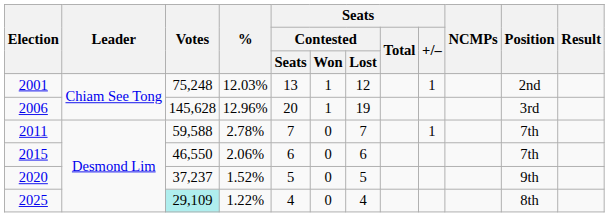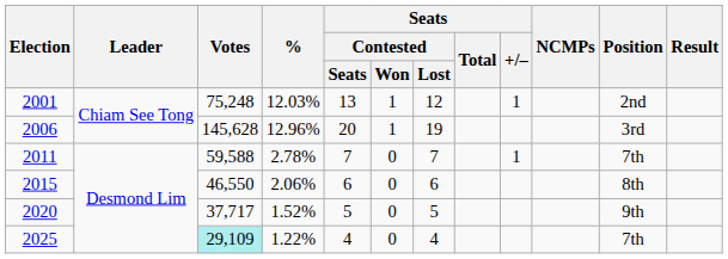2015 | Position: 7th -> 8th
2020 | Votes: 37,237 -> 37,717
2025 | Position: 8th -> 7th
